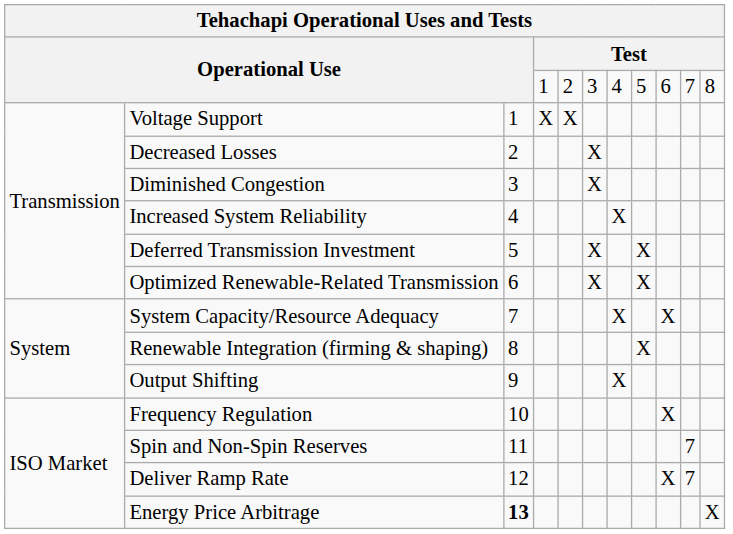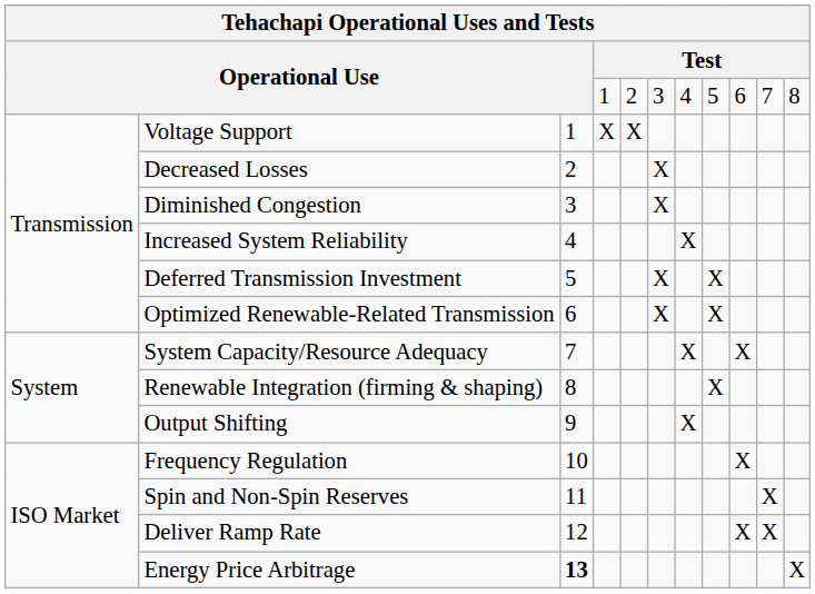Spin and Non-Spin Reserves | column 10: 7 -> X
Deliver Ramp Rate | column 10: 7 -> X
